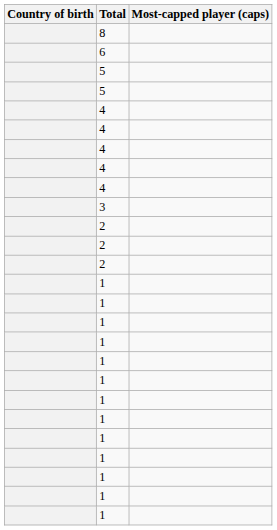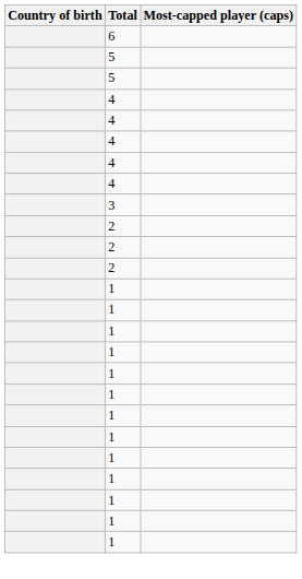- row: 8
